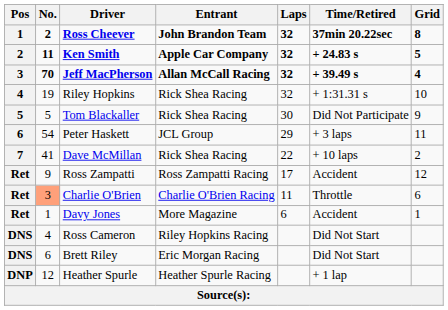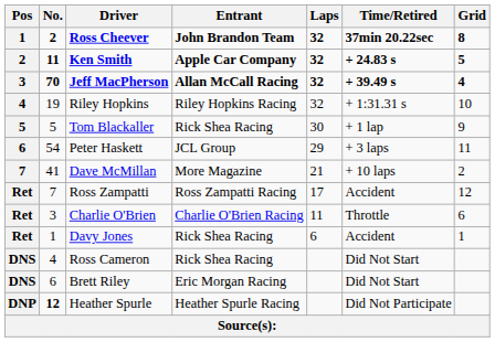Riley Hopkins | Entrant: Rick Shea Racing -> Riley Hopkins Racing
Tom Blackaller | Time/Retired: Did Not Participate -> + 1 lap
Dave McMillan | Entrant: Rick Shea Racing -> More Magazine
Dave McMillan | Laps: 22 -> 21
Ross Zampatti | No.: 9 -> 7
Charlie O'Brien | No.: lightsalmon background -> no background
Davy Jones | Entrant: More Magazine -> Rick Shea Racing
Ross Cameron | Entrant: Riley Hopkins Racing -> Rick Shea Racing
Heather Spurle | No.: normal -> bold
Heather Spurle | Time/Retired: + 1 lap -> Did Not Participate
